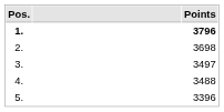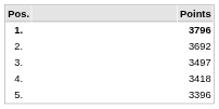2. | Points: 3698 -> 3692
4. | Points: 3488 -> 3418
